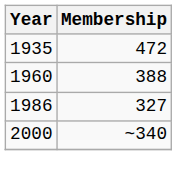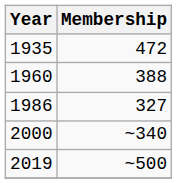+ row: 2019 | ~500
